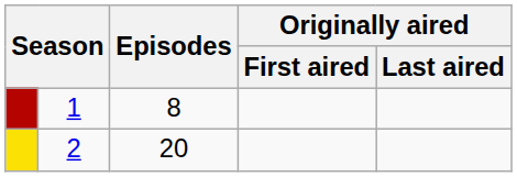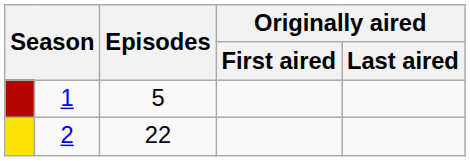1 | Episodes: 8 -> 5
2 | Episodes: 20 -> 22
